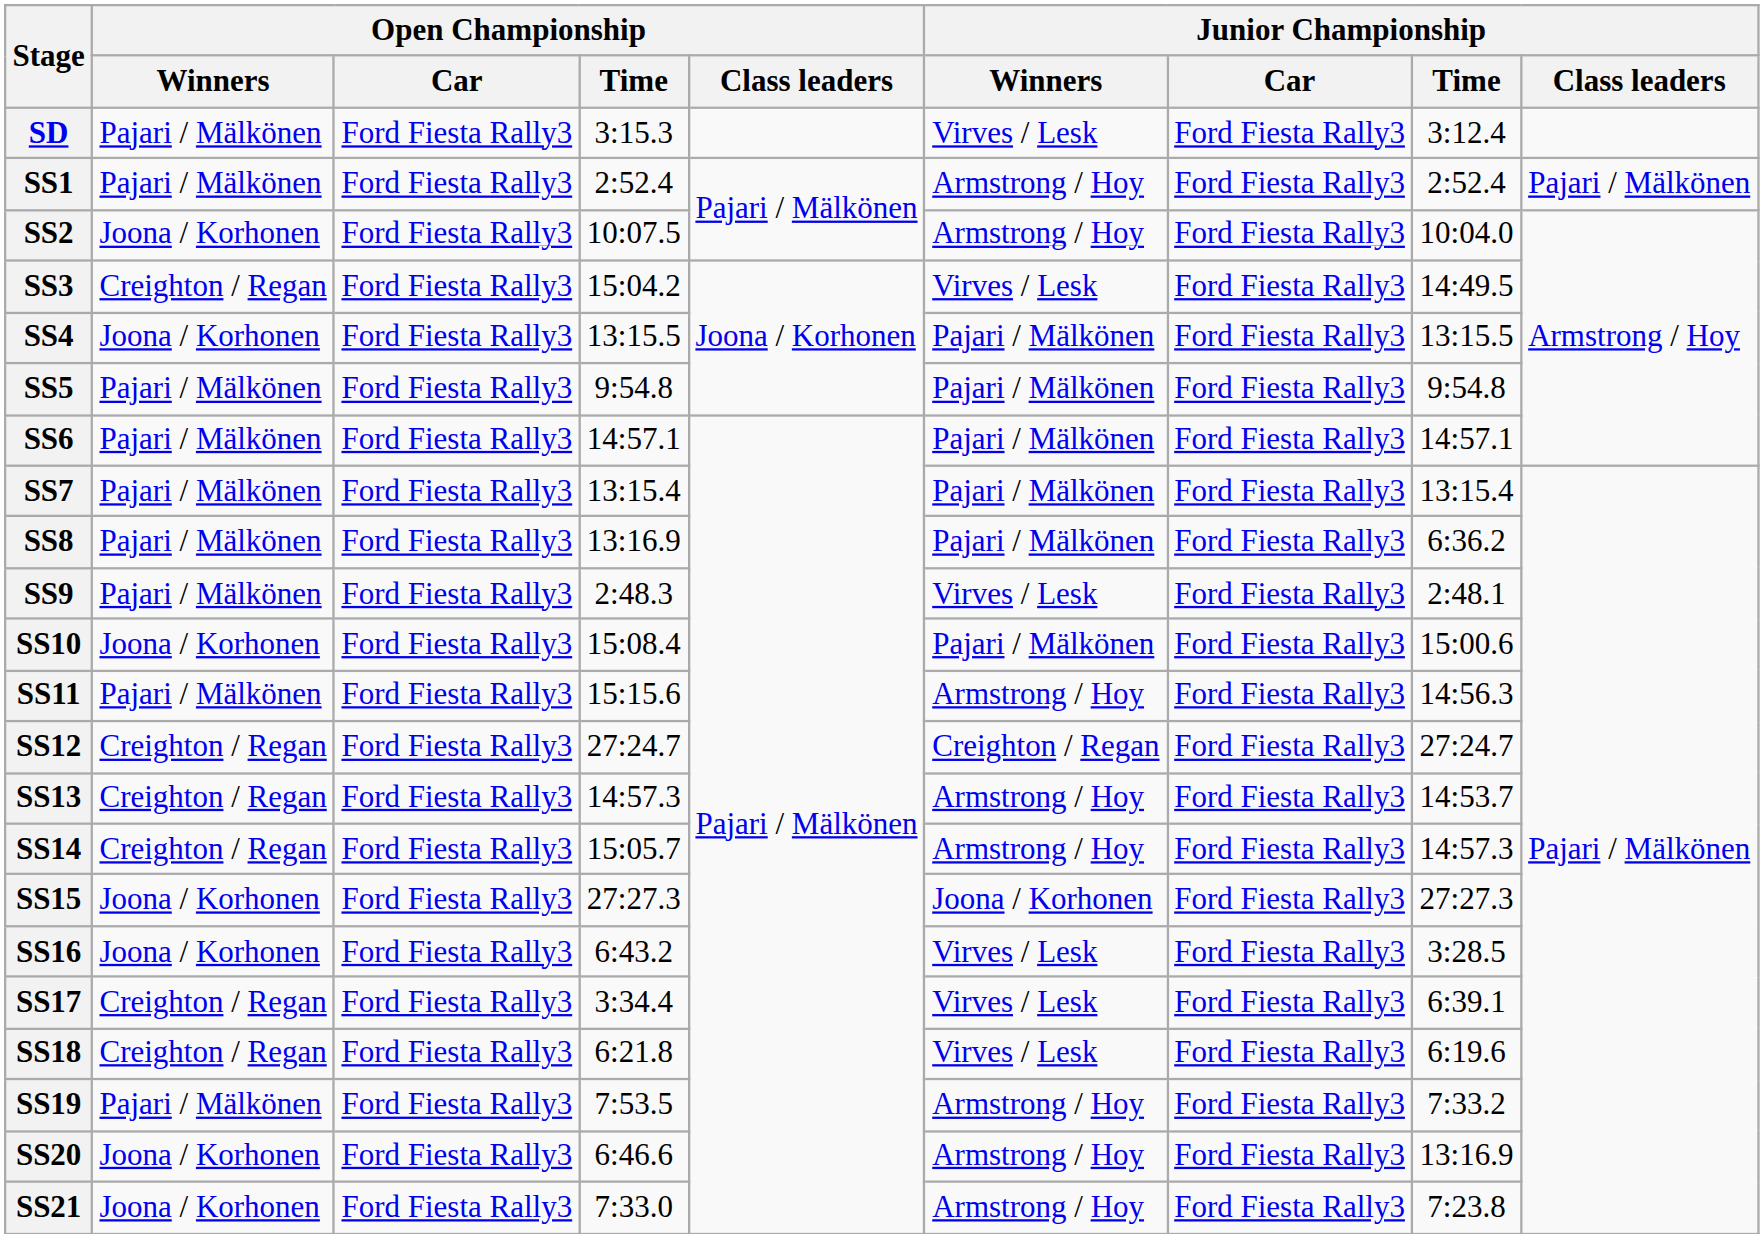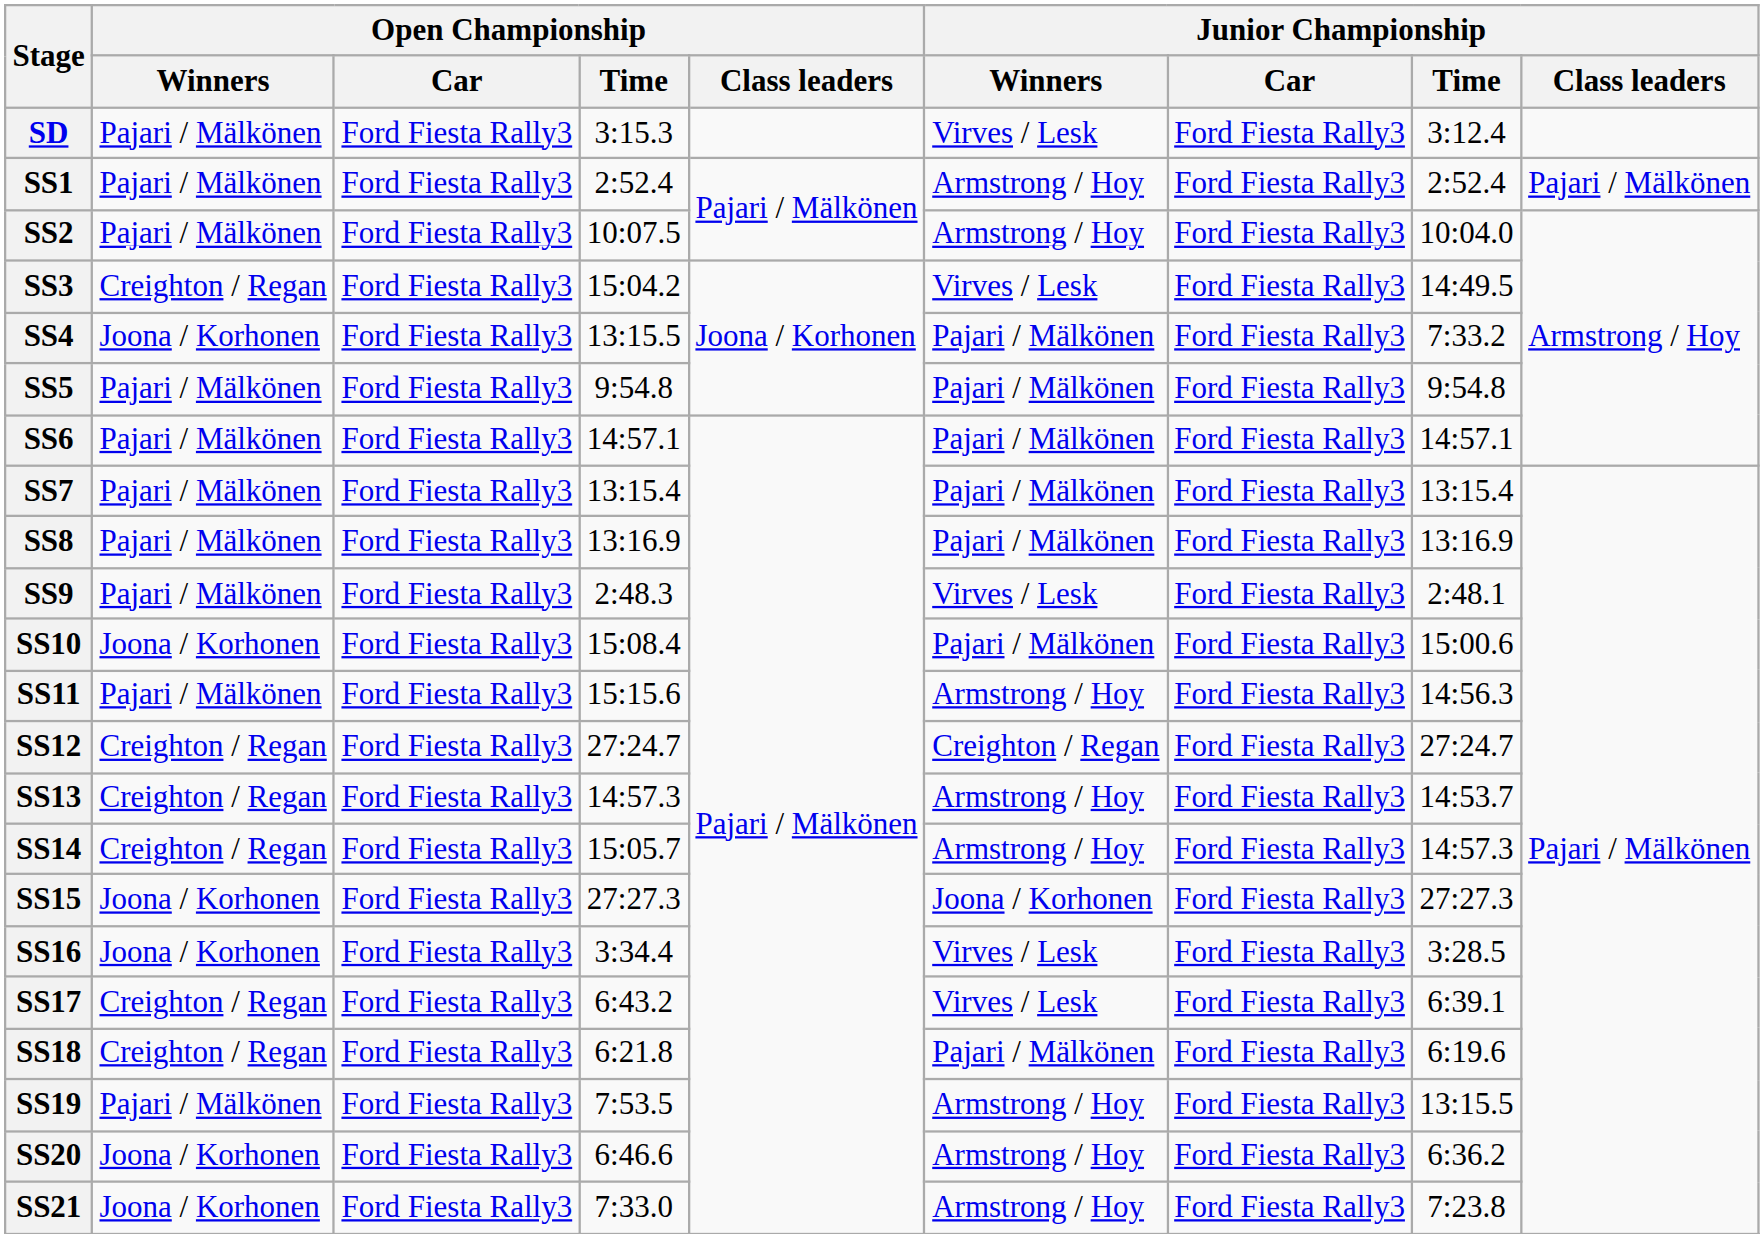SS2 | Open Championship / Winners: Joona / Korhonen -> Pajari / Mälkönen
SS4 | Junior Championship / Time: 13:15.5 -> 7:33.2
SS8 | Junior Championship / Time: 6:36.2 -> 13:16.9
SS16 | Open Championship / Time: 6:43.2 -> 3:34.4
SS17 | Open Championship / Time: 3:34.4 -> 6:43.2
SS18 | Junior Championship / Winners: Virves / Lesk -> Pajari / Mälkönen
SS19 | Junior Championship / Time: 7:33.2 -> 13:15.5
SS20 | Junior Championship / Time: 13:16.9 -> 6:36.2
